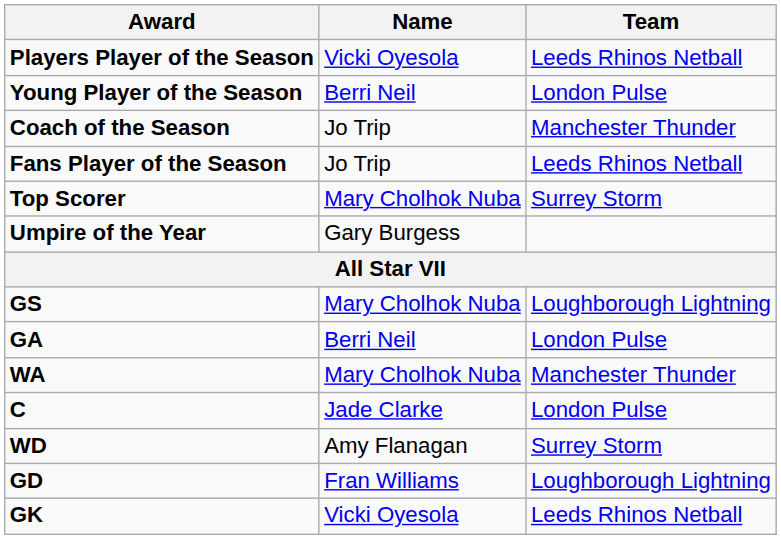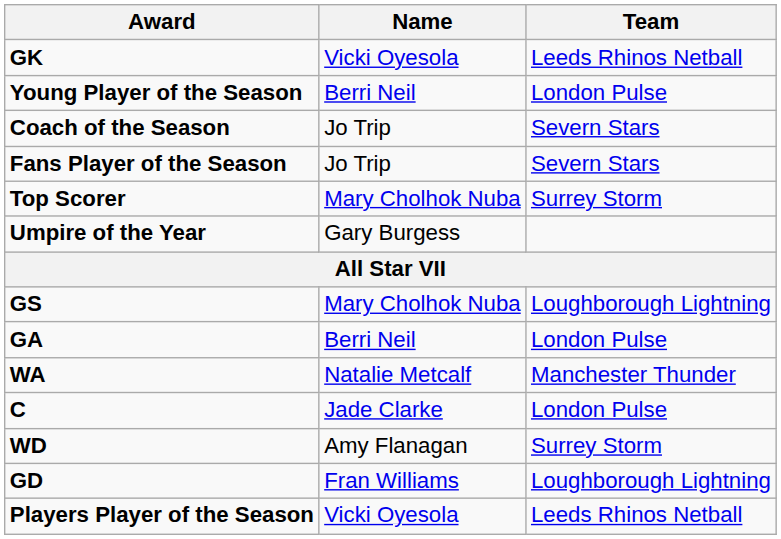rows swapped: Players Player of the Season <-> GK
Coach of the Season | Team: Manchester Thunder -> Severn Stars
Fans Player of the Season | Team: Leeds Rhinos Netball -> Severn Stars
WA | Name: Mary Cholhok Nuba -> Natalie Metcalf
